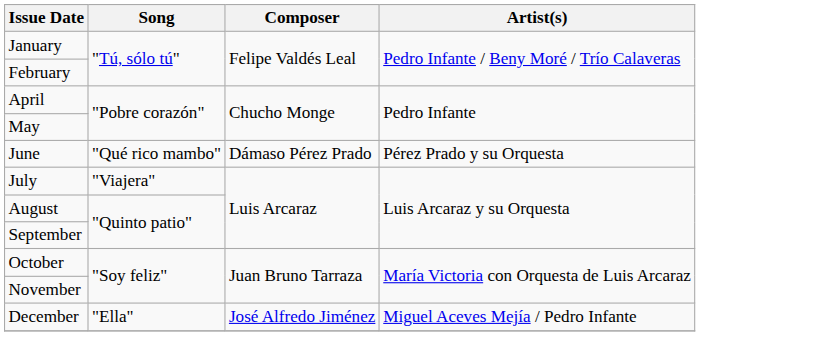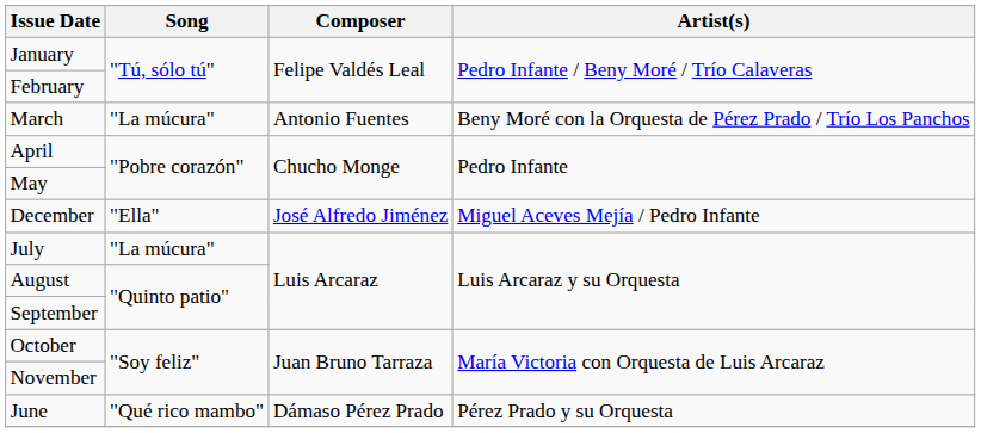+ row: March | "La múcura" | Antonio Fuentes | Beny Moré con la Orquesta de Pérez Prado / Trío Los Panchos
rows swapped: June <-> December
July | Song: "Viajera" -> "La múcura"
